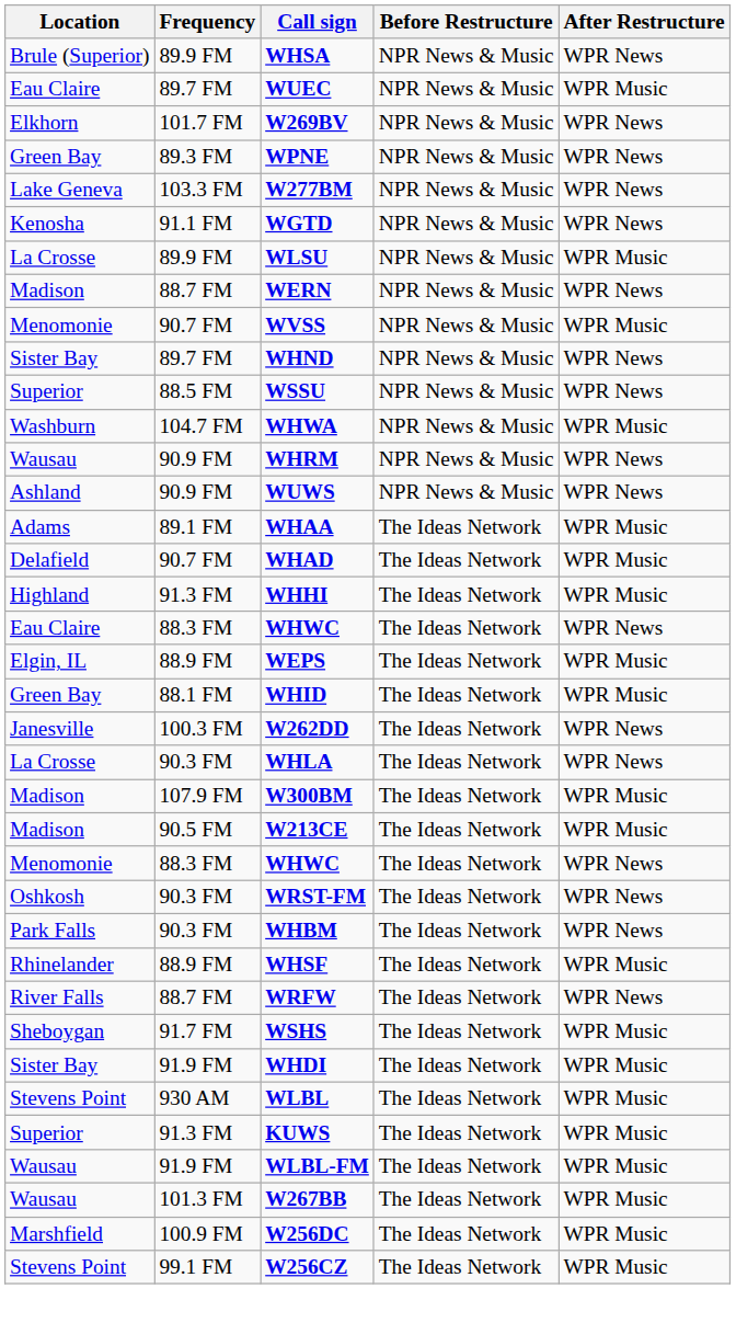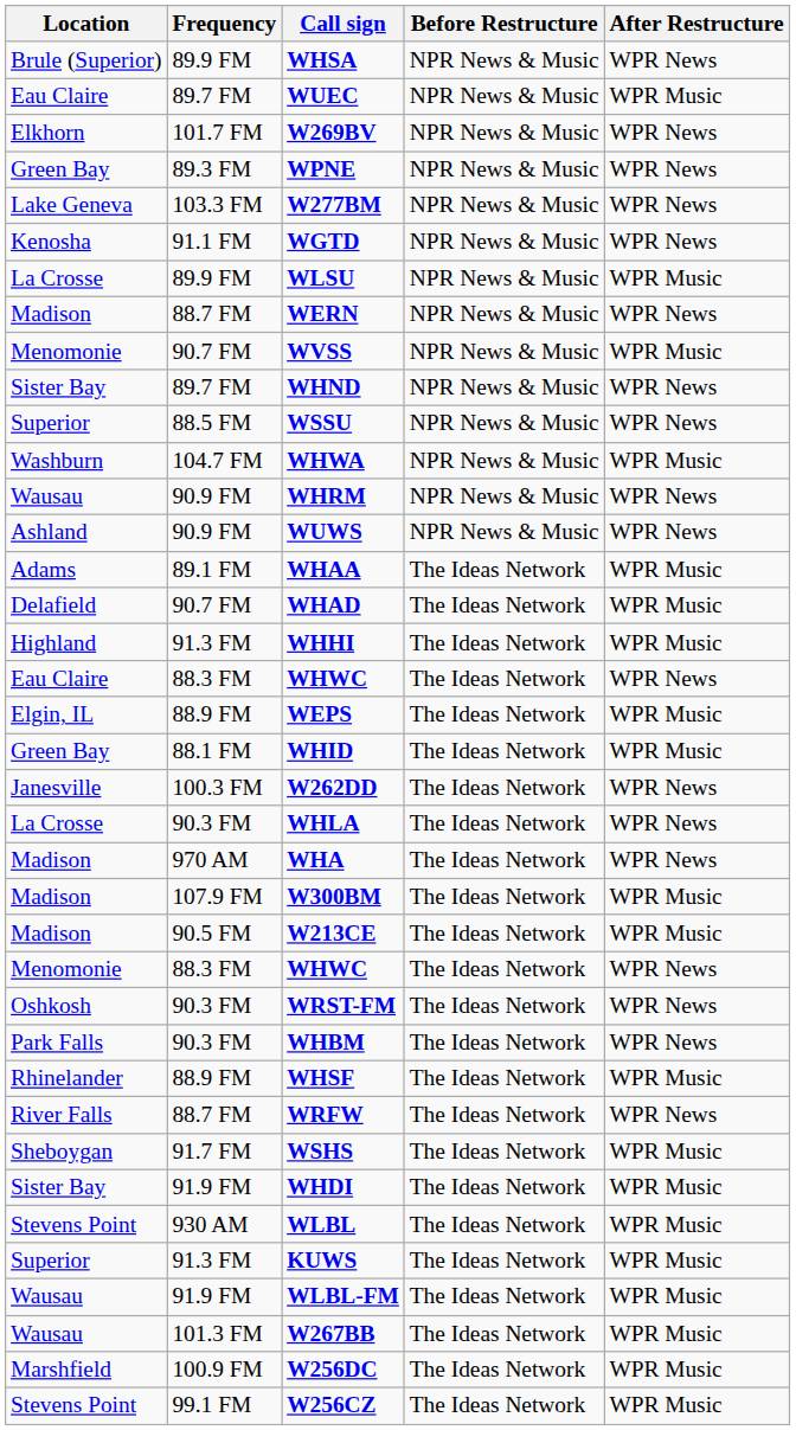+ row: Madison | 970 AM | WHA | The Ideas Network | WPR News
